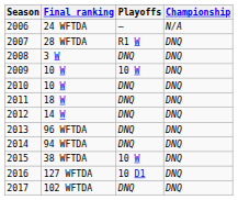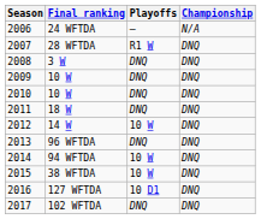2009 / 10 W | Playoffs: 10 W -> DNQ
14 W | Playoffs: DNQ -> 10 W
94 WFTDA | Playoffs: DNQ -> 10 W
